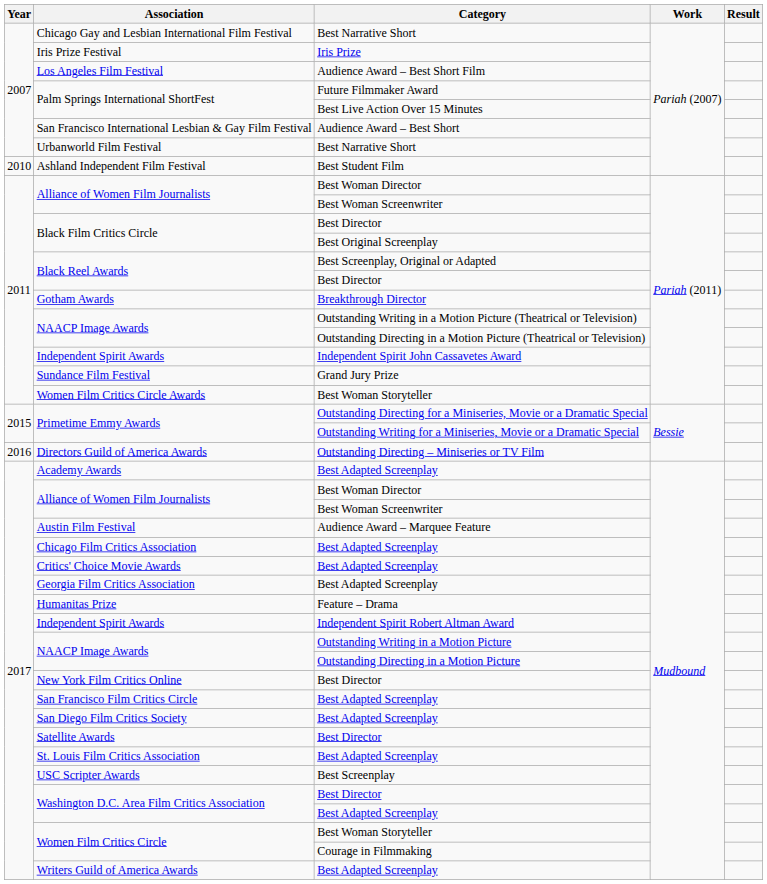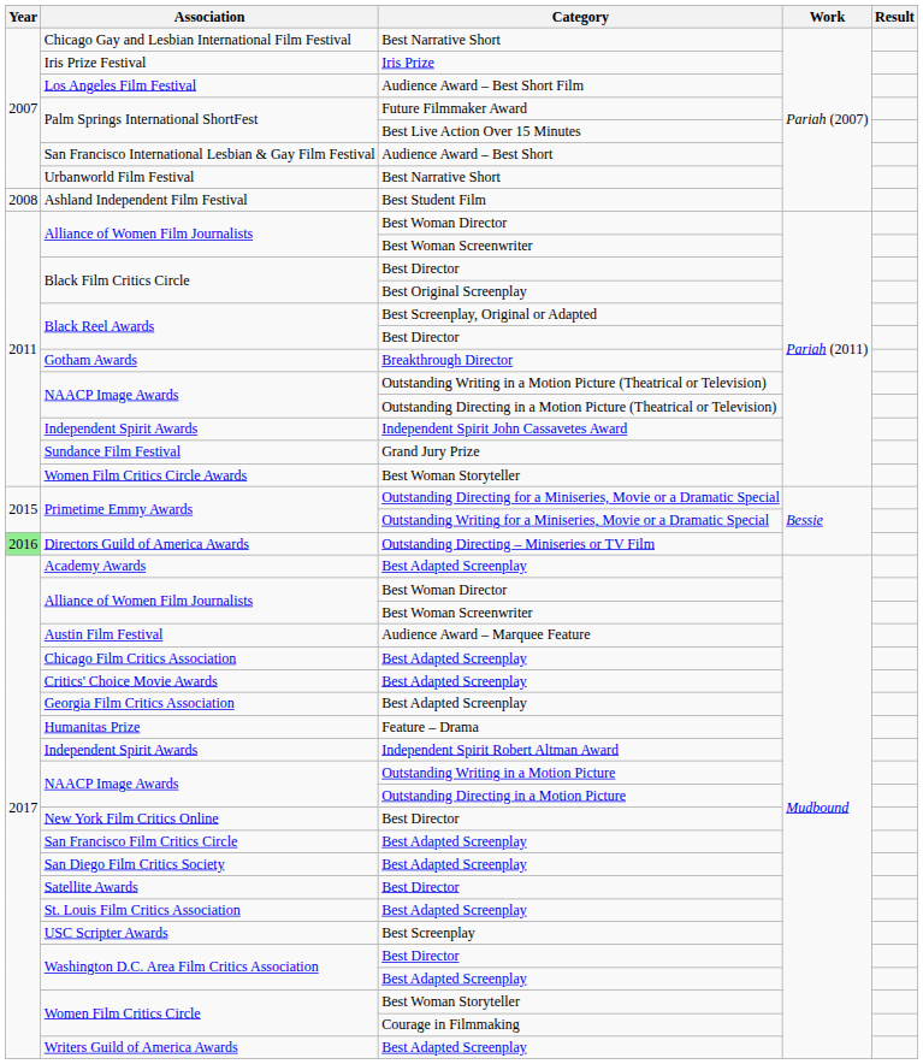Ashland Independent Film Festival | Year: 2010 -> 2008
Directors Guild of America Awards | Year: no background -> lightgreen background
